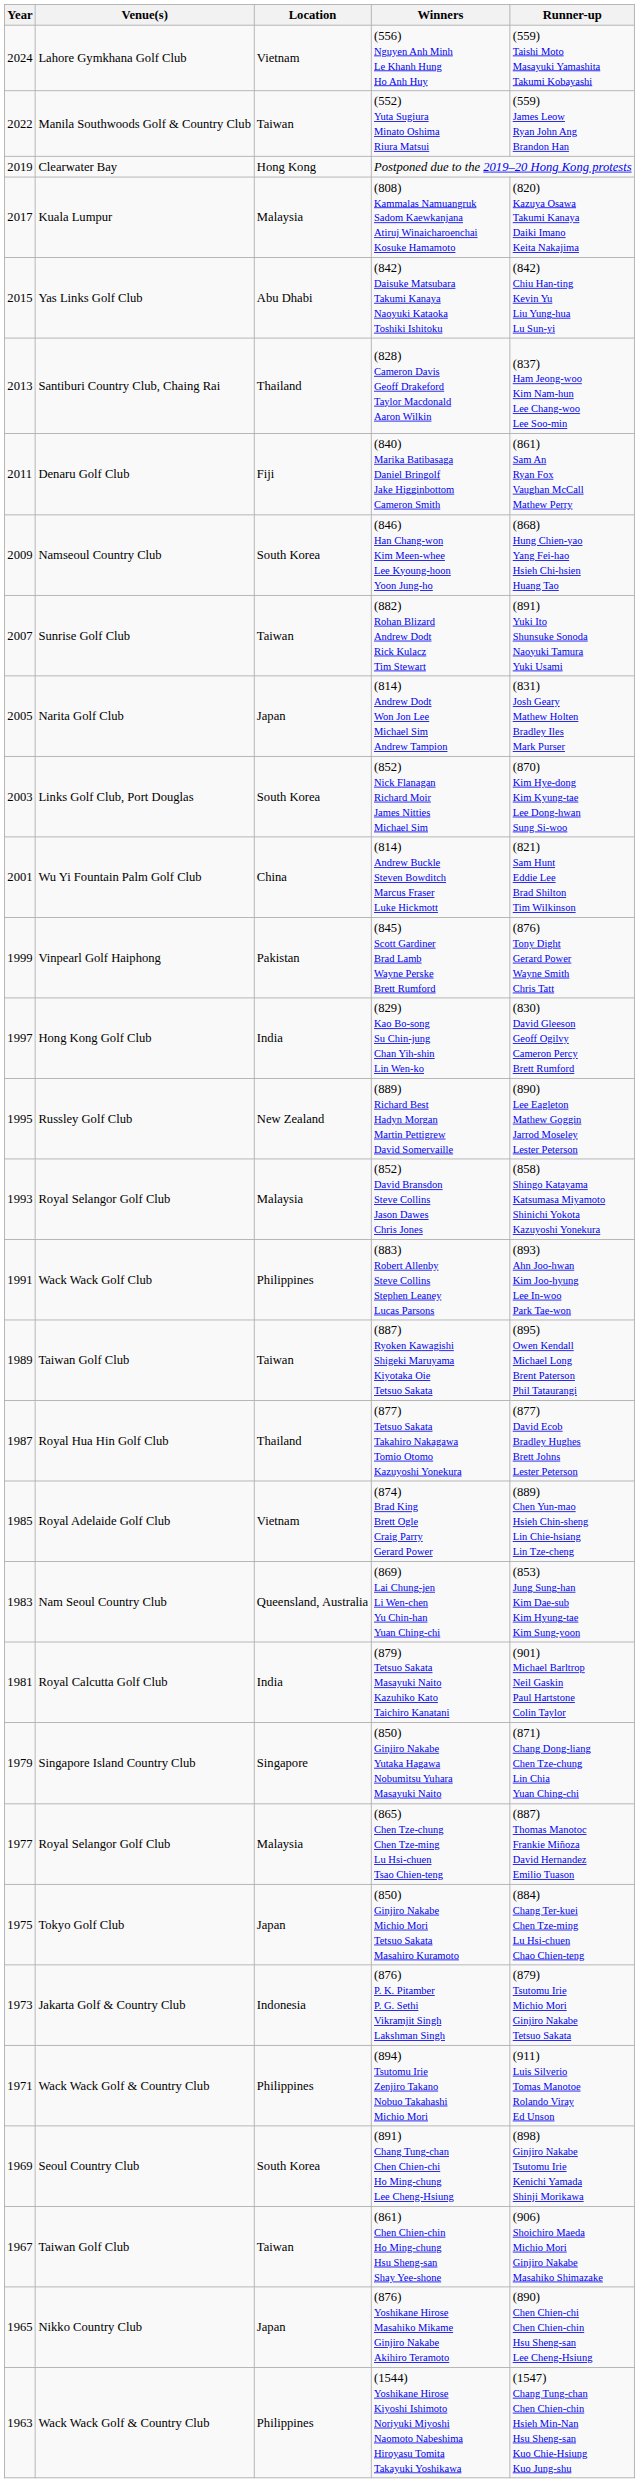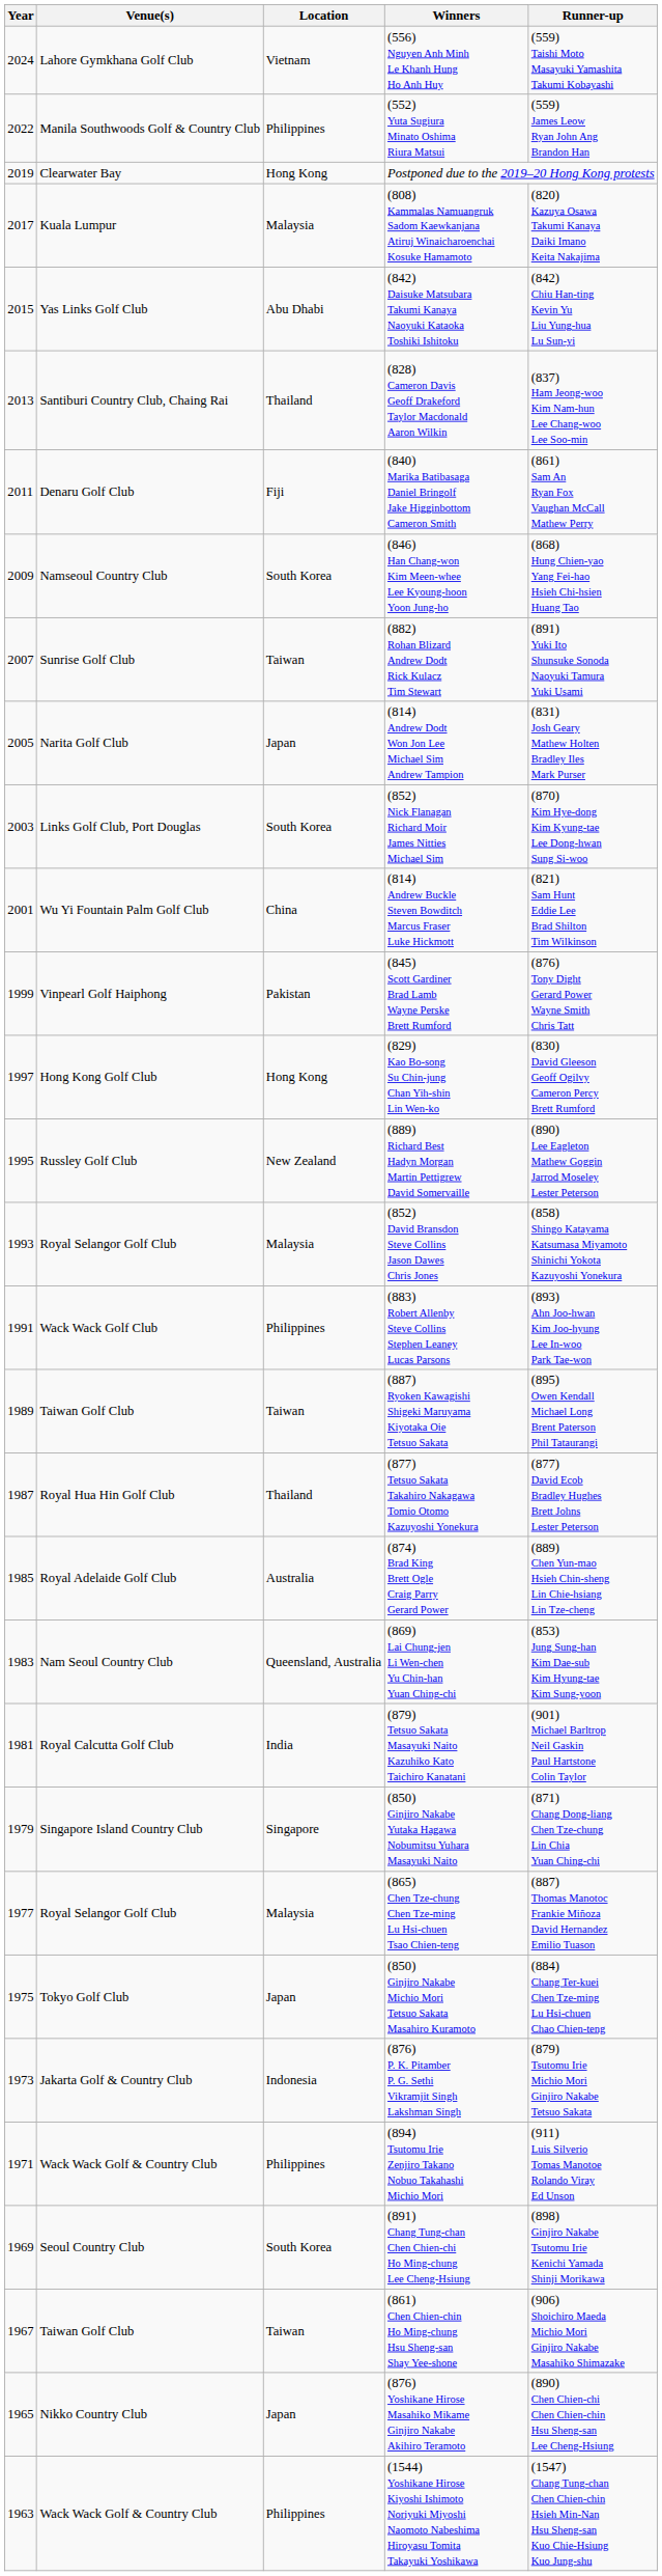(552) Yuta Sugiura Minato Oshima Riura Matsui | Location: Taiwan -> Philippines
(829) Kao Bo-song Su Chin-jung Chan Yih-shin Lin Wen-ko | Location: India -> Hong Kong
(874) Brad King Brett Ogle Craig Parry Gerard Power | Location: Vietnam -> Australia
